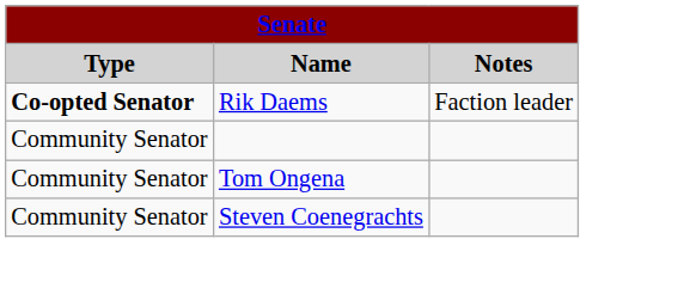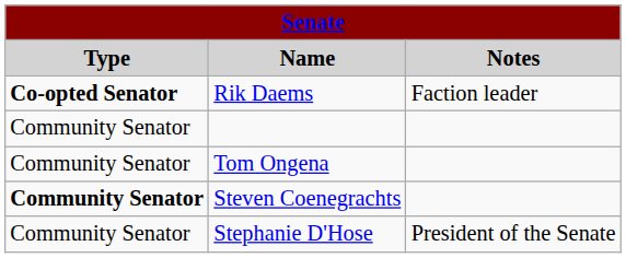Steven Coenegrachts | Type: normal -> bold
+ row: Community Senator | Stephanie D'Hose | President of the Senate
